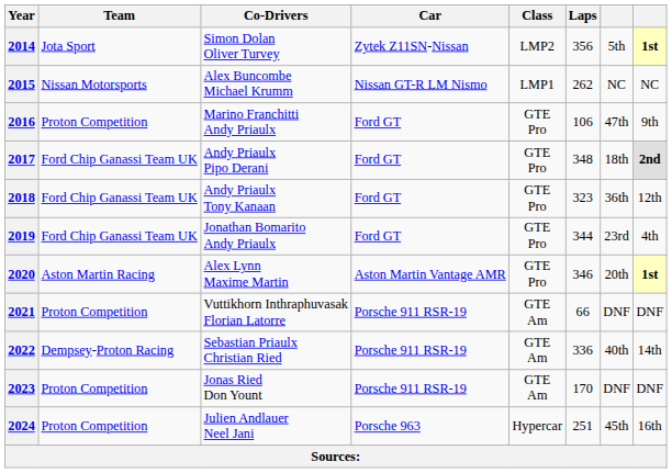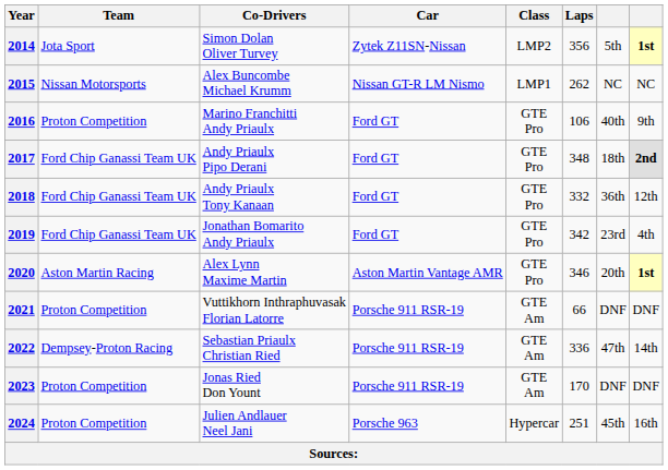2016 | column 7: 47th -> 40th
2018 | Laps: 323 -> 332
2019 | Laps: 344 -> 342
2022 | column 7: 40th -> 47th
